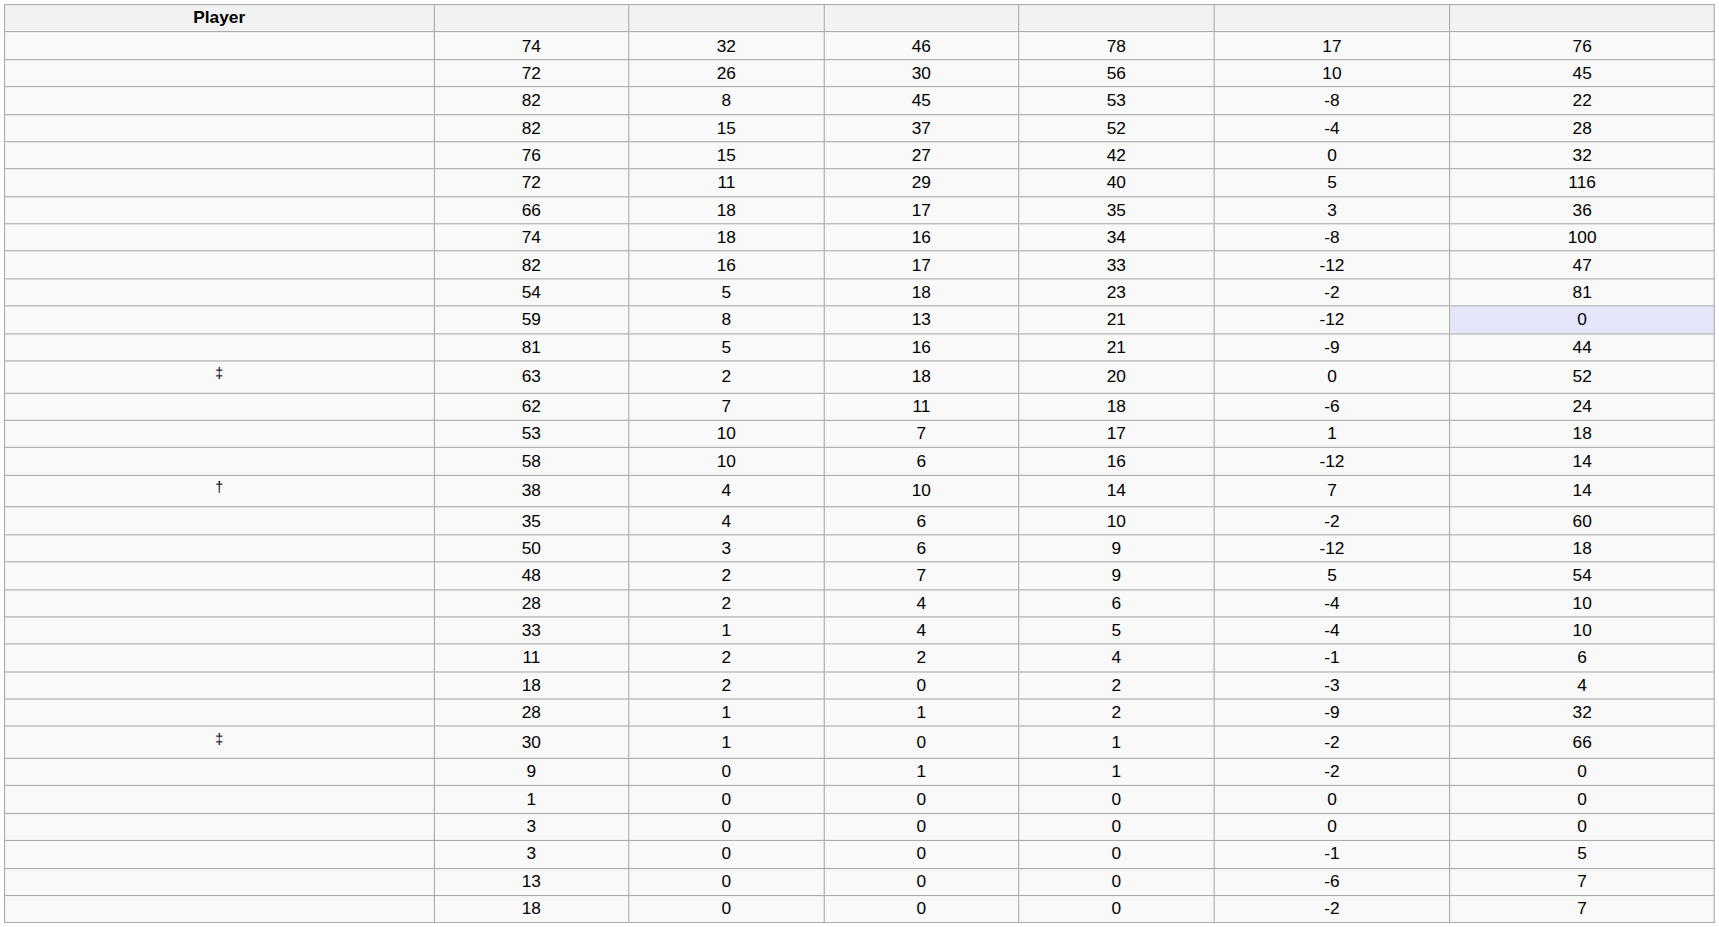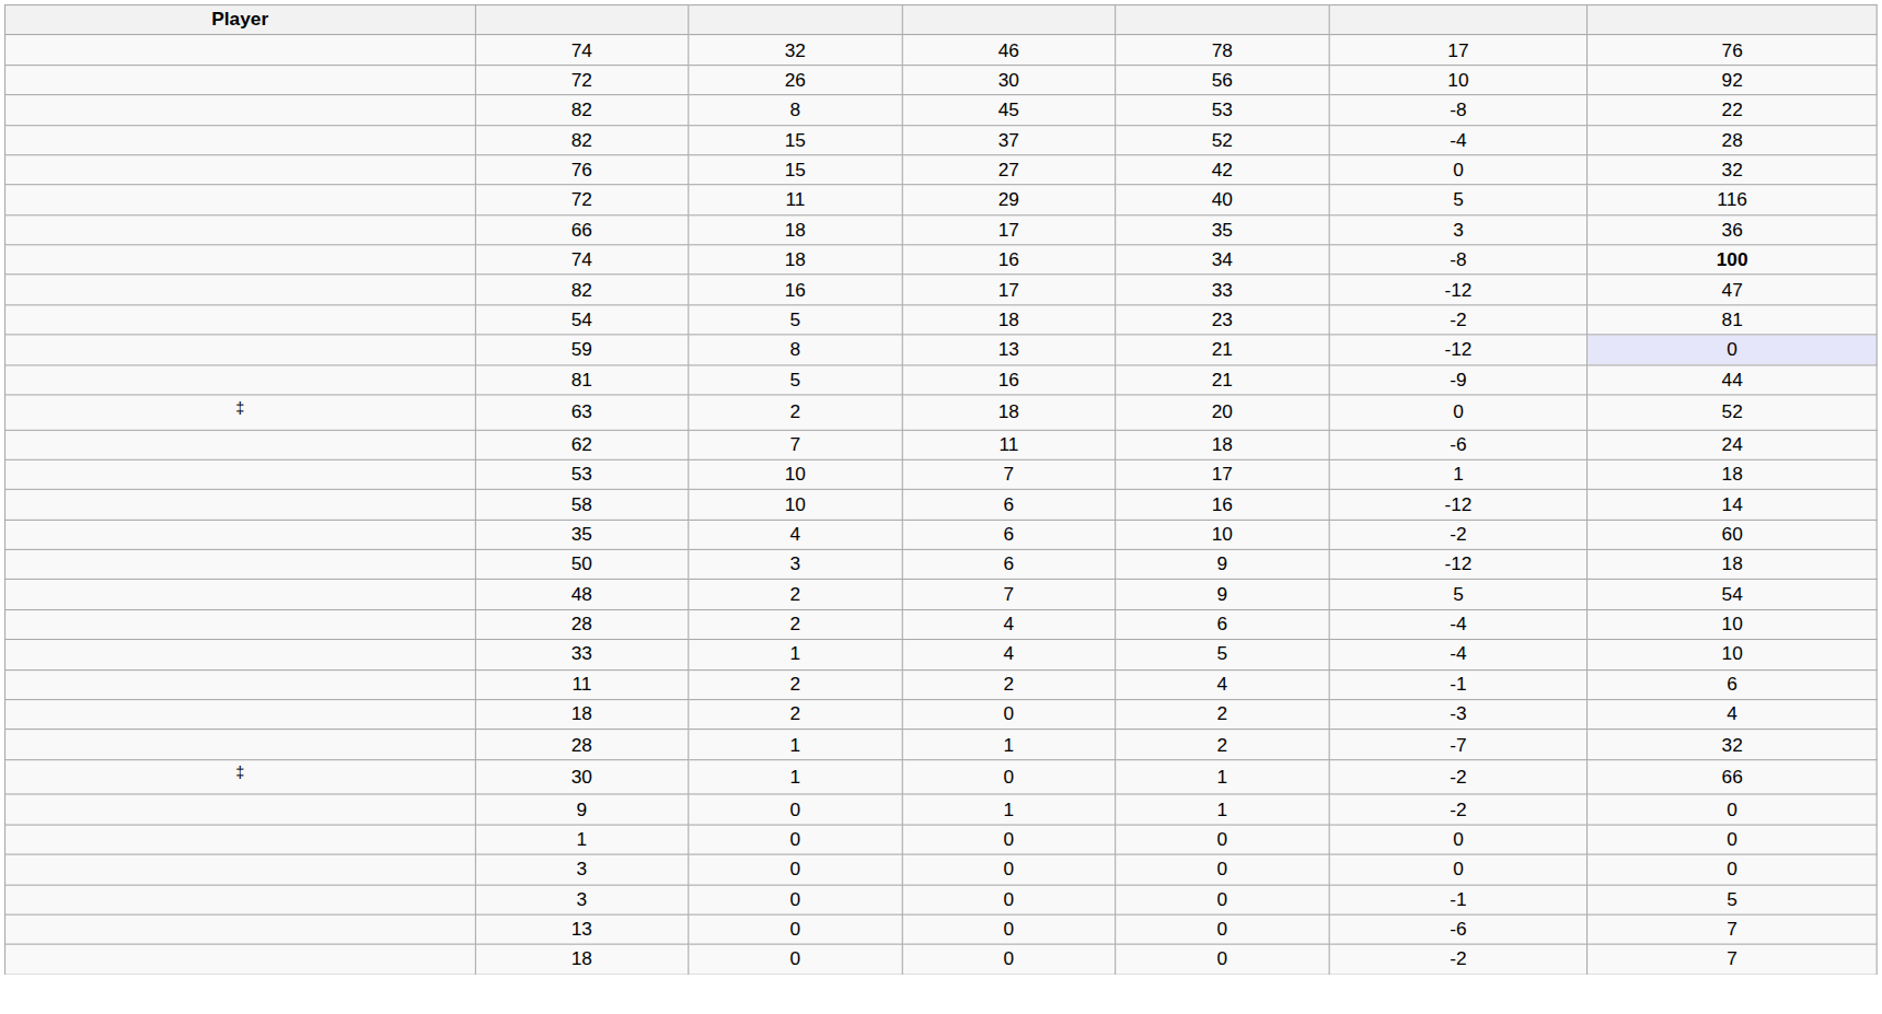72 / 26 | column 7: 45 -> 92
74 / 18 | column 7: normal -> bold
- row: † | 38 | 4 | 10 | 14 | 7 | 14
28 / 1 | column 6: -9 -> -7
